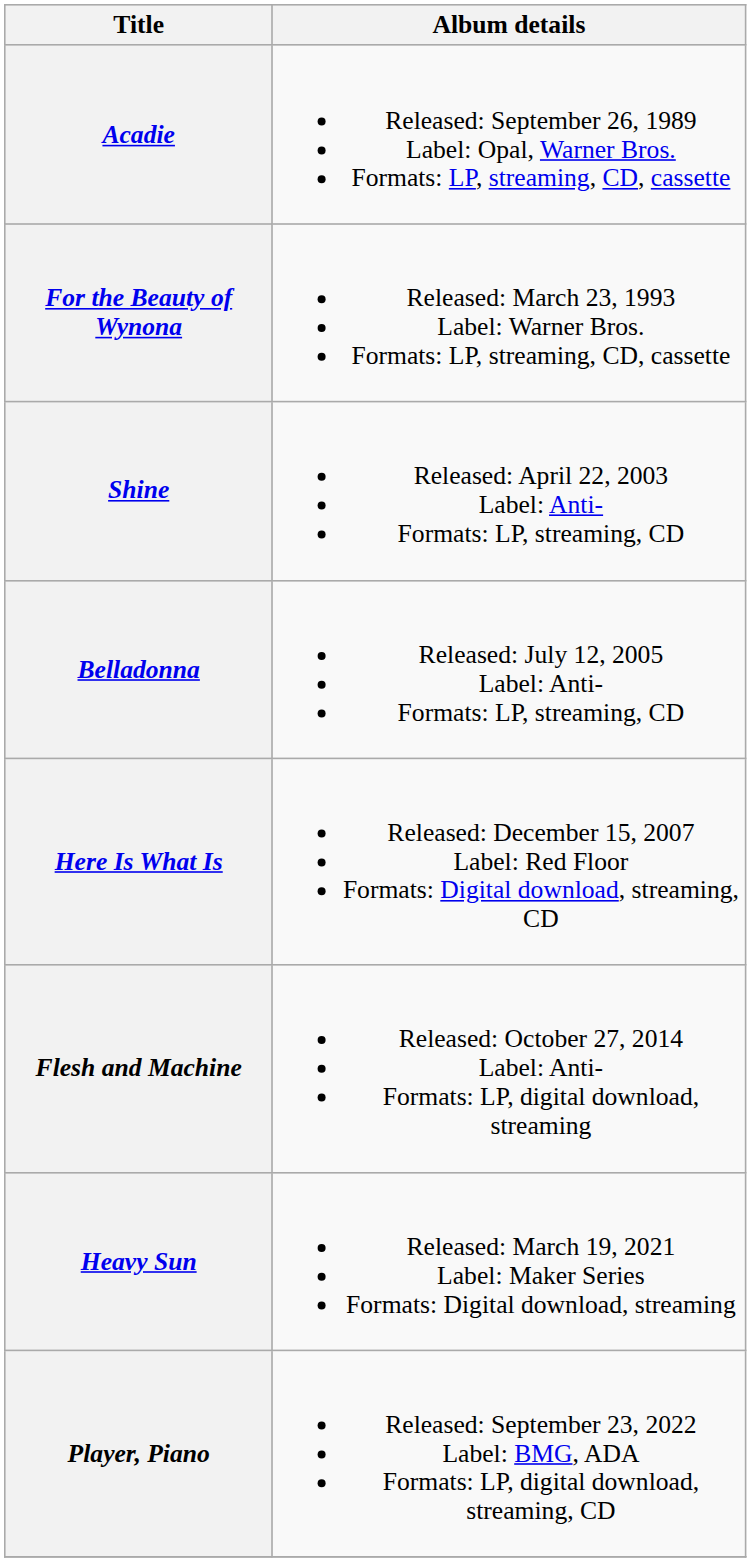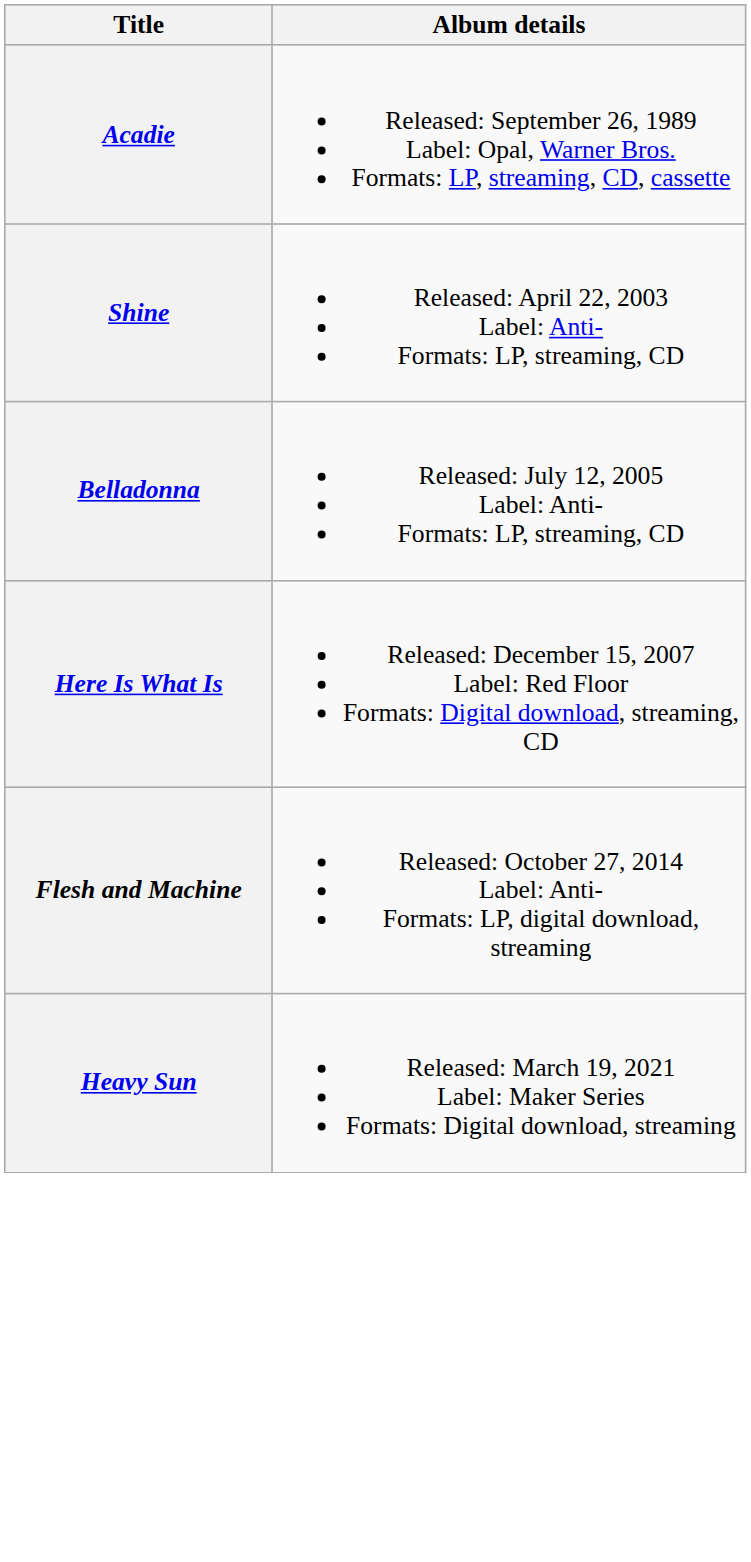- row: For the Beauty of Wynona | Released: March 23, 1993 Label: Warner Bros. Formats: LP, streaming, CD, cassette
- row: Player, Piano | Released: September 23, 2022 Label: BMG, ADA Formats: LP, digital download, streaming, CD
